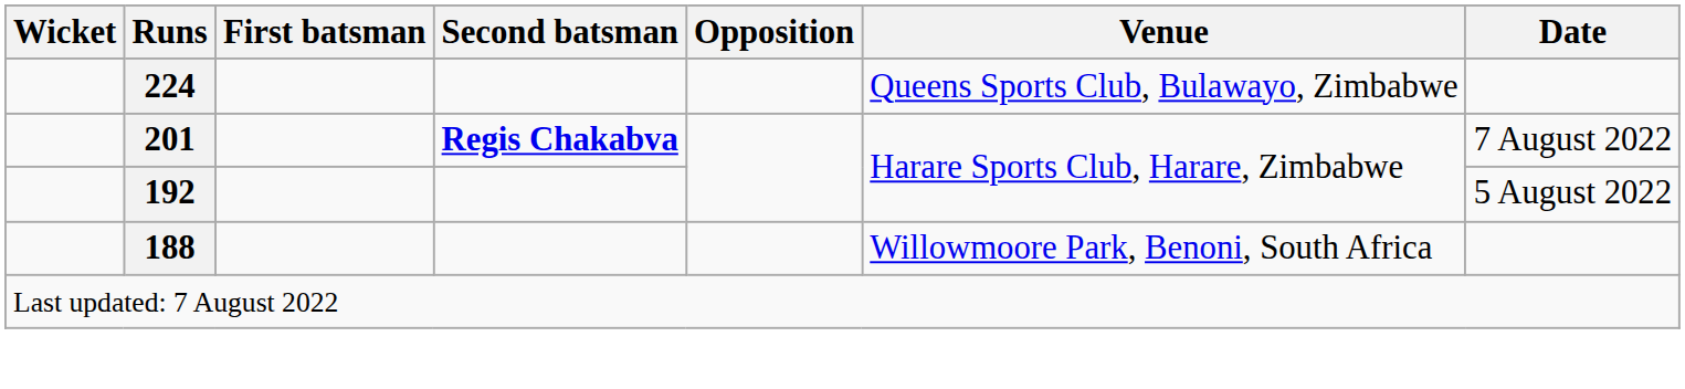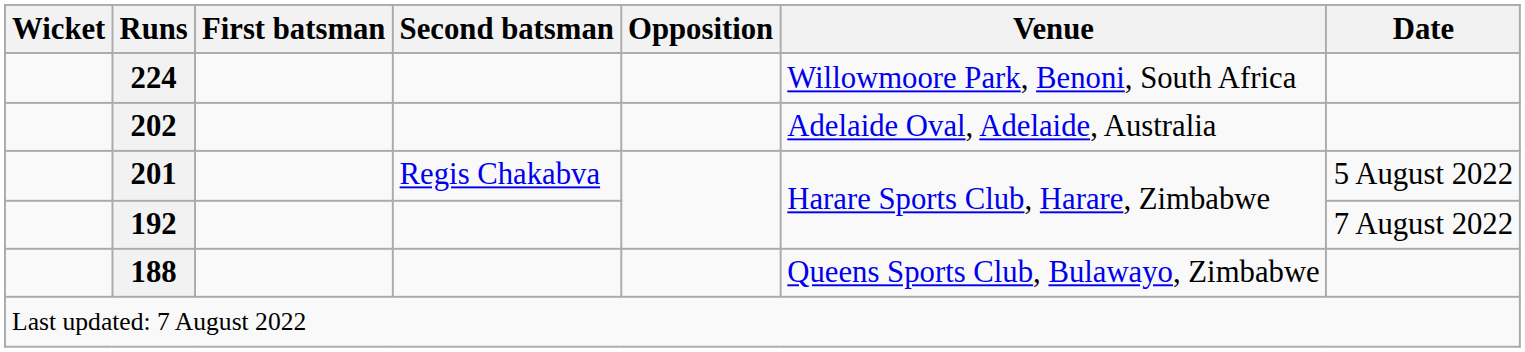224 | Venue: Queens Sports Club, Bulawayo, Zimbabwe -> Willowmoore Park, Benoni, South Africa
+ row: 202 | Adelaide Oval, Adelaide, Australia
201 | Second batsman: bold -> normal
201 | Date: 7 August 2022 -> 5 August 2022
192 | Date: 5 August 2022 -> 7 August 2022
188 | Venue: Willowmoore Park, Benoni, South Africa -> Queens Sports Club, Bulawayo, Zimbabwe
